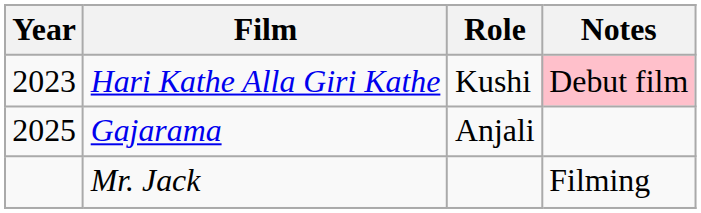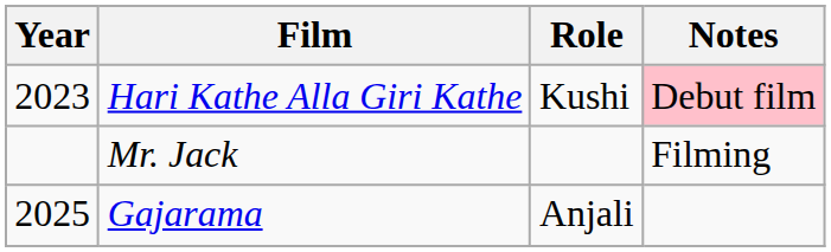rows swapped: Gajarama <-> Mr. Jack
